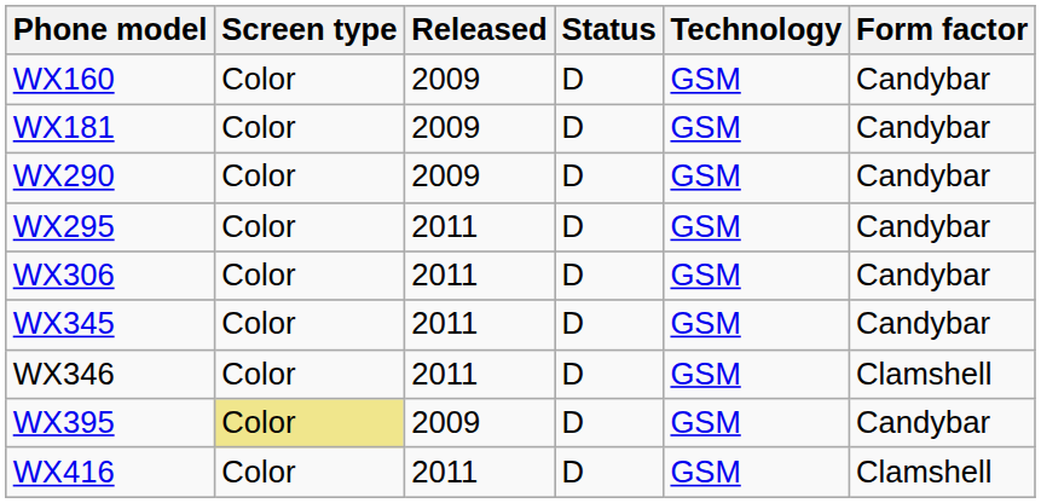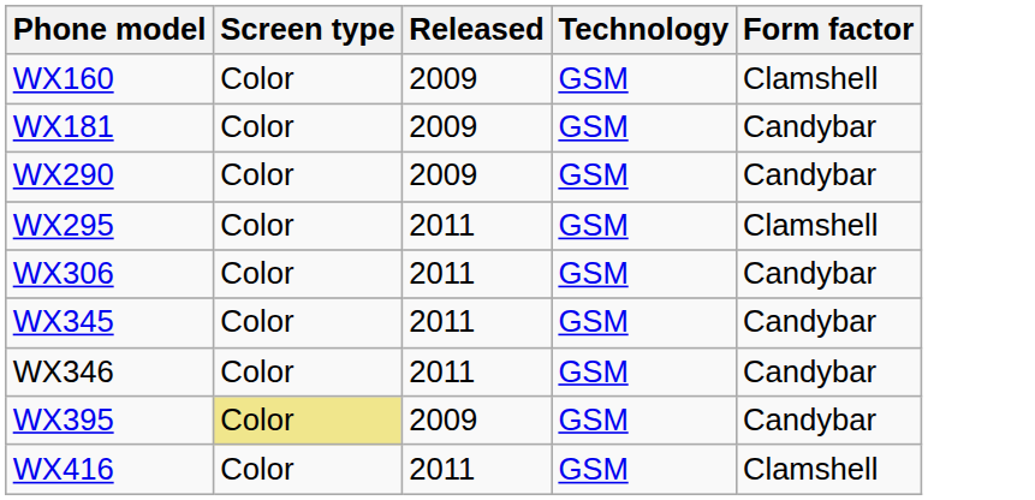- column: Status | D | D | D | D | D | D | D | D | D
WX160 | Form factor: Candybar -> Clamshell
WX295 | Form factor: Candybar -> Clamshell
WX346 | Form factor: Clamshell -> Candybar
